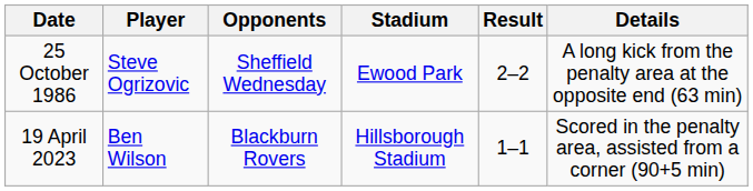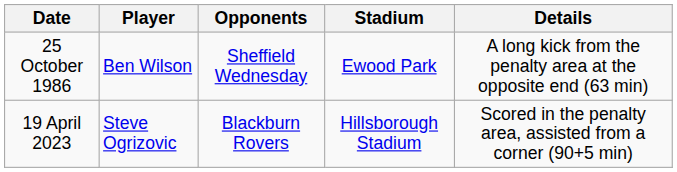- column: Result | 2–2 | 1–1
25 October 1986 | Player: Steve Ogrizovic -> Ben Wilson
19 April 2023 | Player: Ben Wilson -> Steve Ogrizovic
